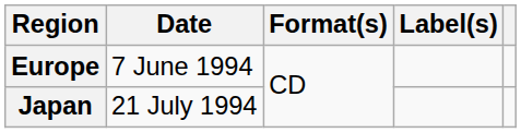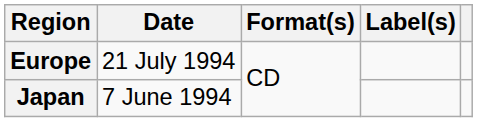Europe | Date: 7 June 1994 -> 21 July 1994
Japan | Date: 21 July 1994 -> 7 June 1994
